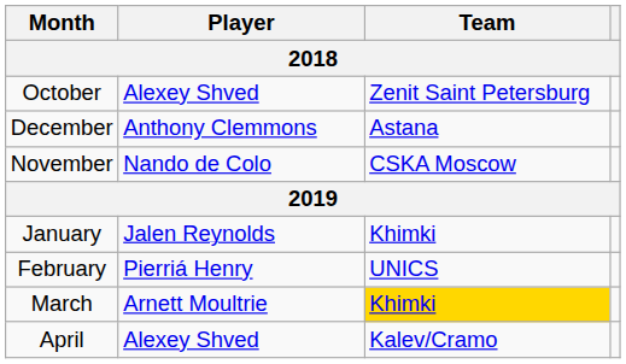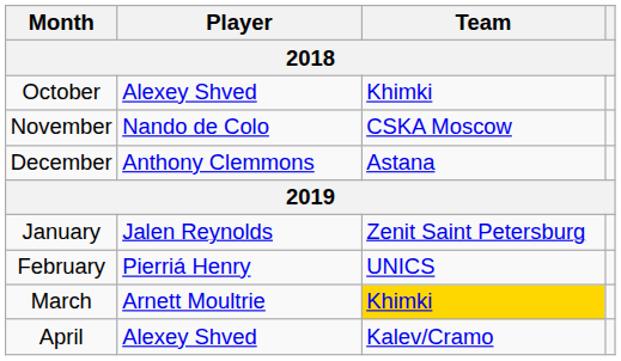October | Team: Zenit Saint Petersburg -> Khimki
rows swapped: November <-> December
January | Team: Khimki -> Zenit Saint Petersburg
